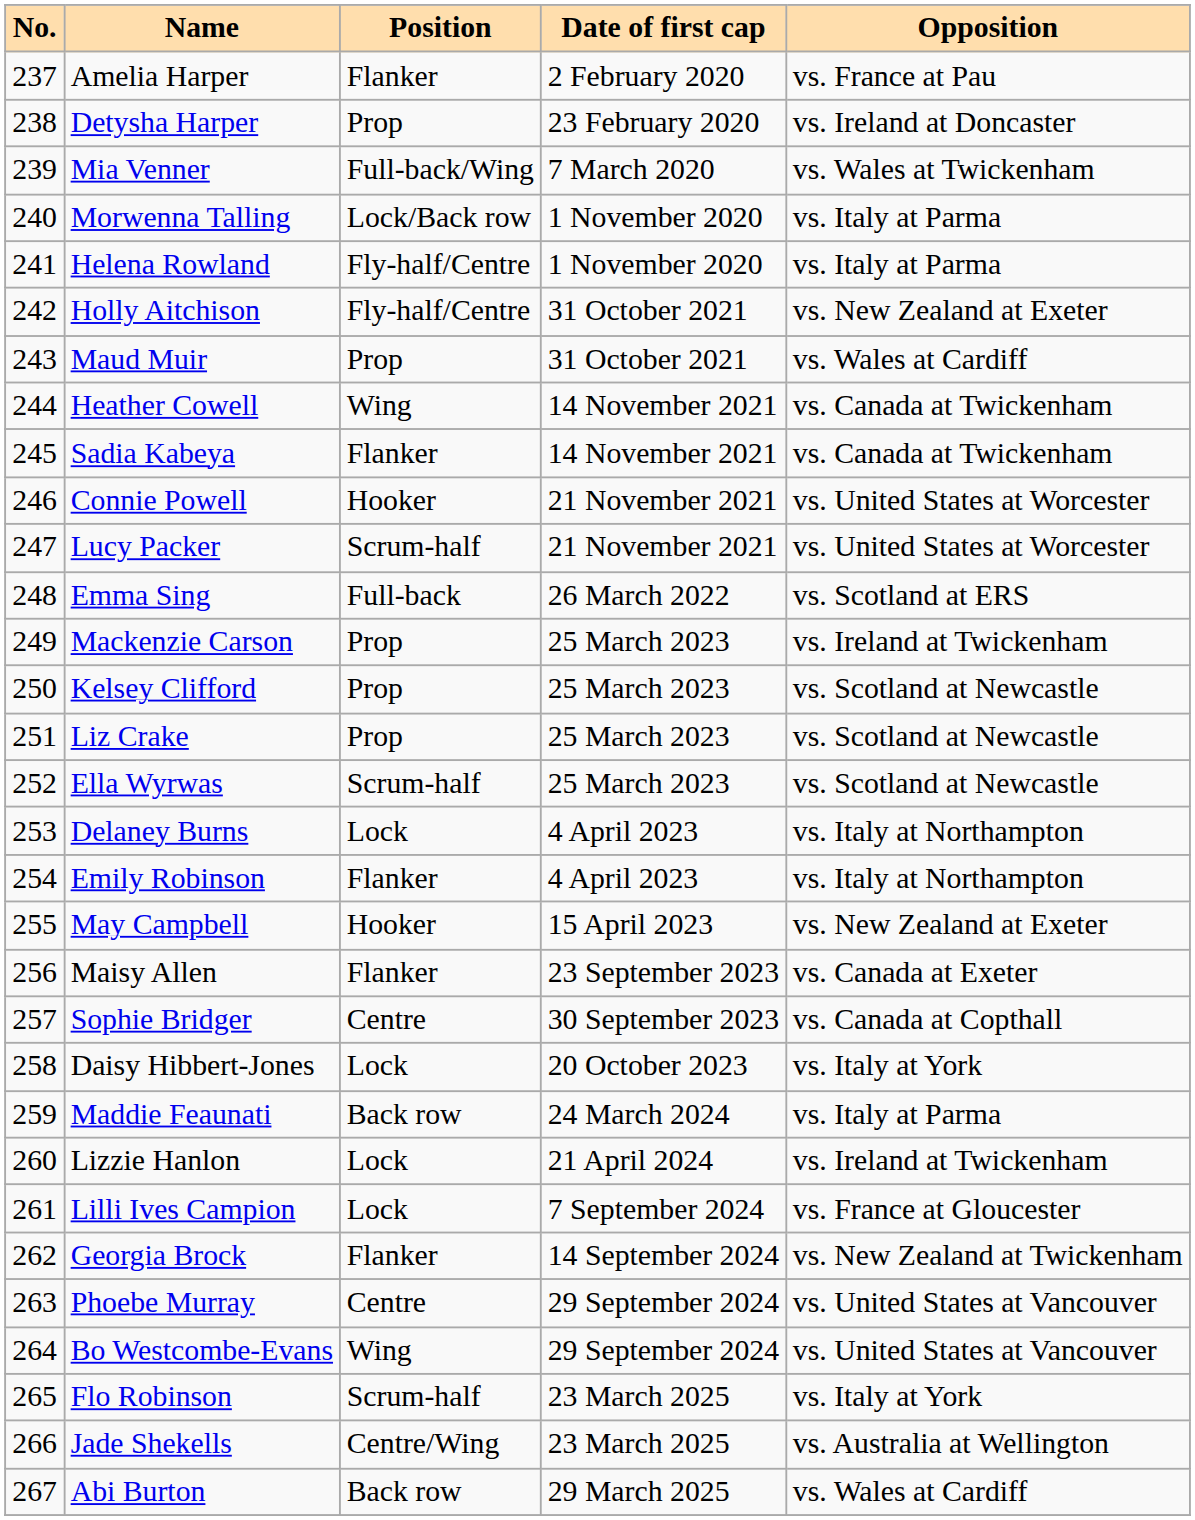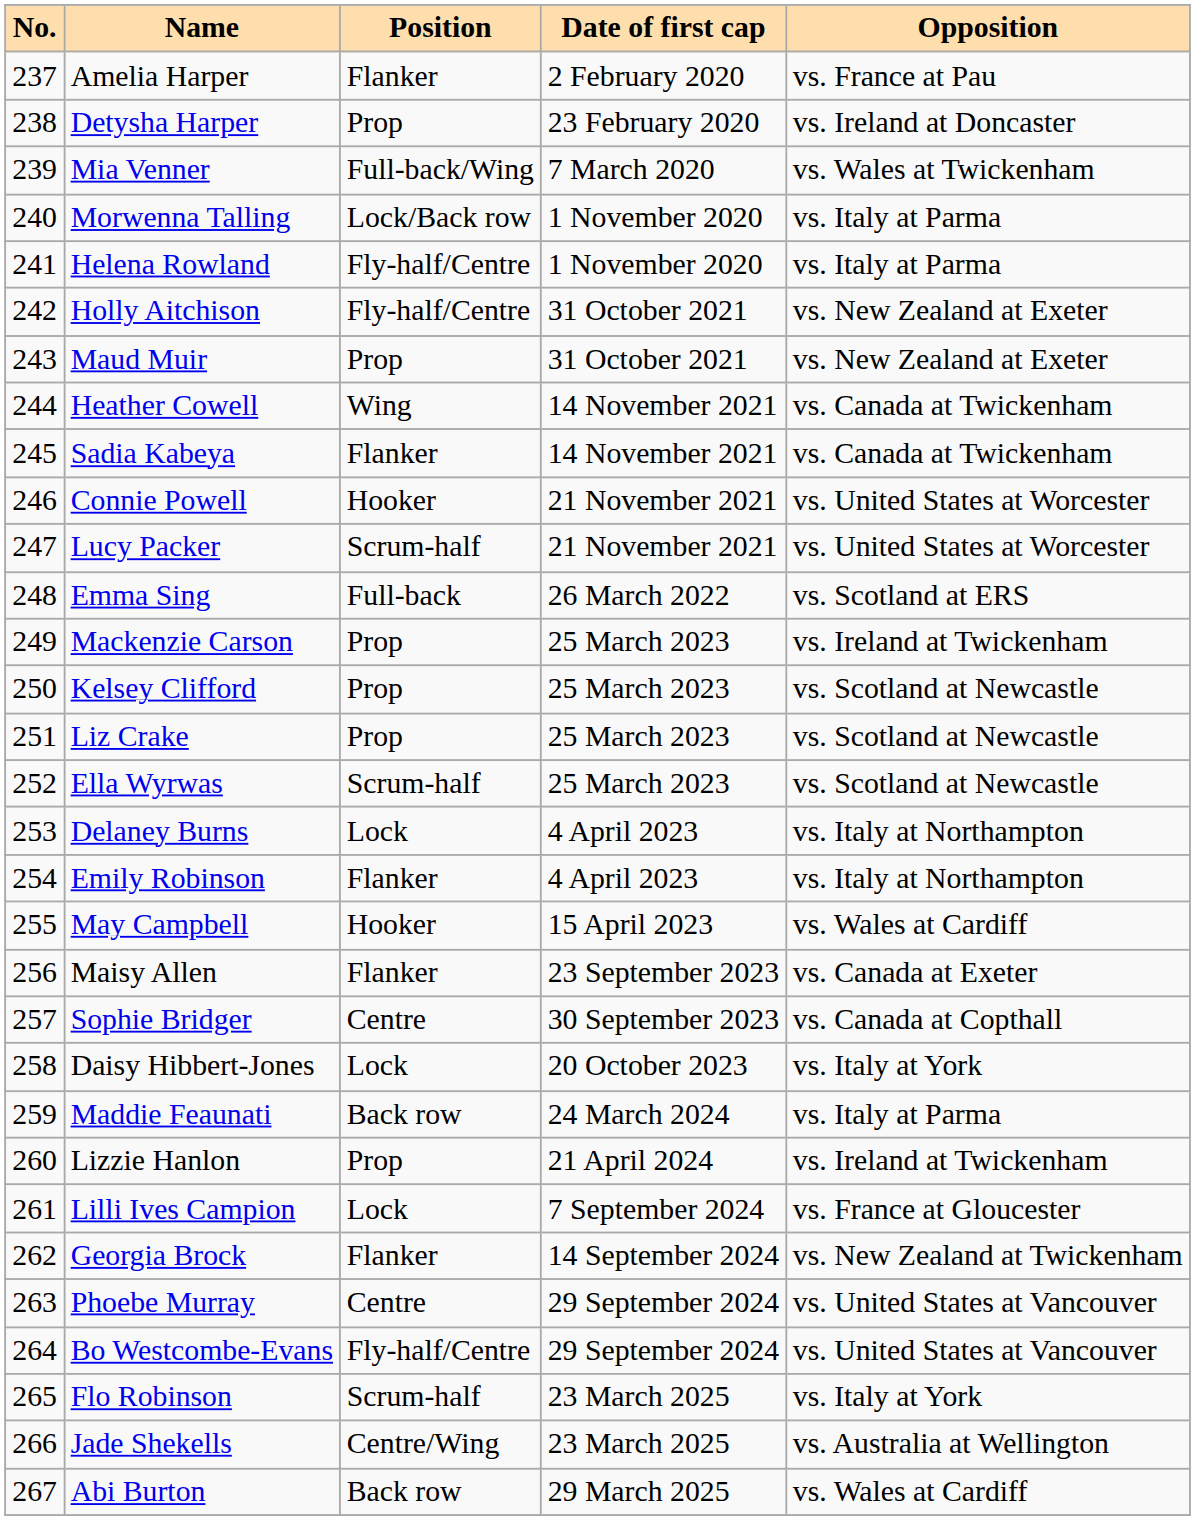Maud Muir | Opposition: vs. Wales at Cardiff -> vs. New Zealand at Exeter
May Campbell | Opposition: vs. New Zealand at Exeter -> vs. Wales at Cardiff
Lizzie Hanlon | Position: Lock -> Prop
Bo Westcombe-Evans | Position: Wing -> Fly-half/Centre
